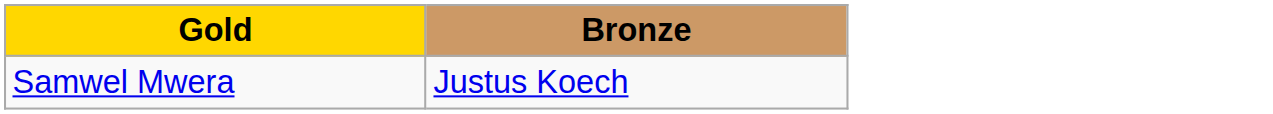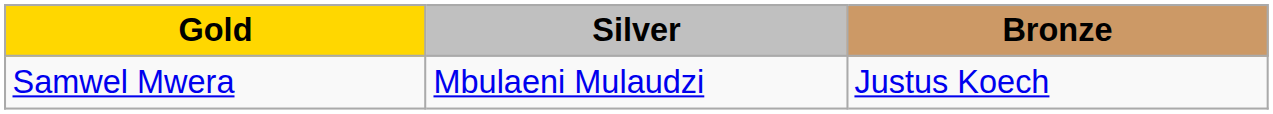+ column: Silver | Mbulaeni Mulaudzi
